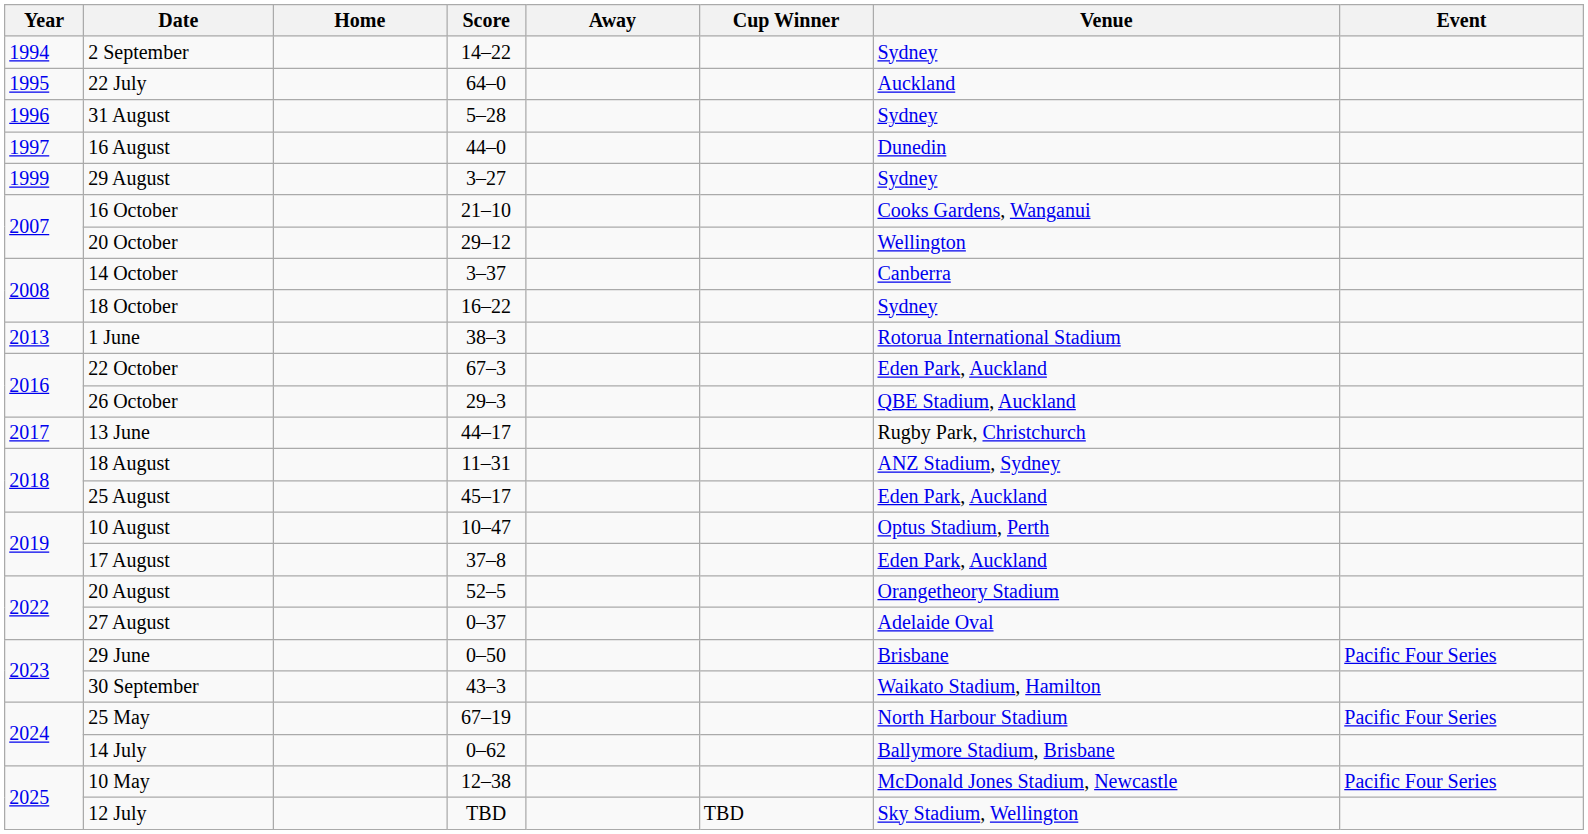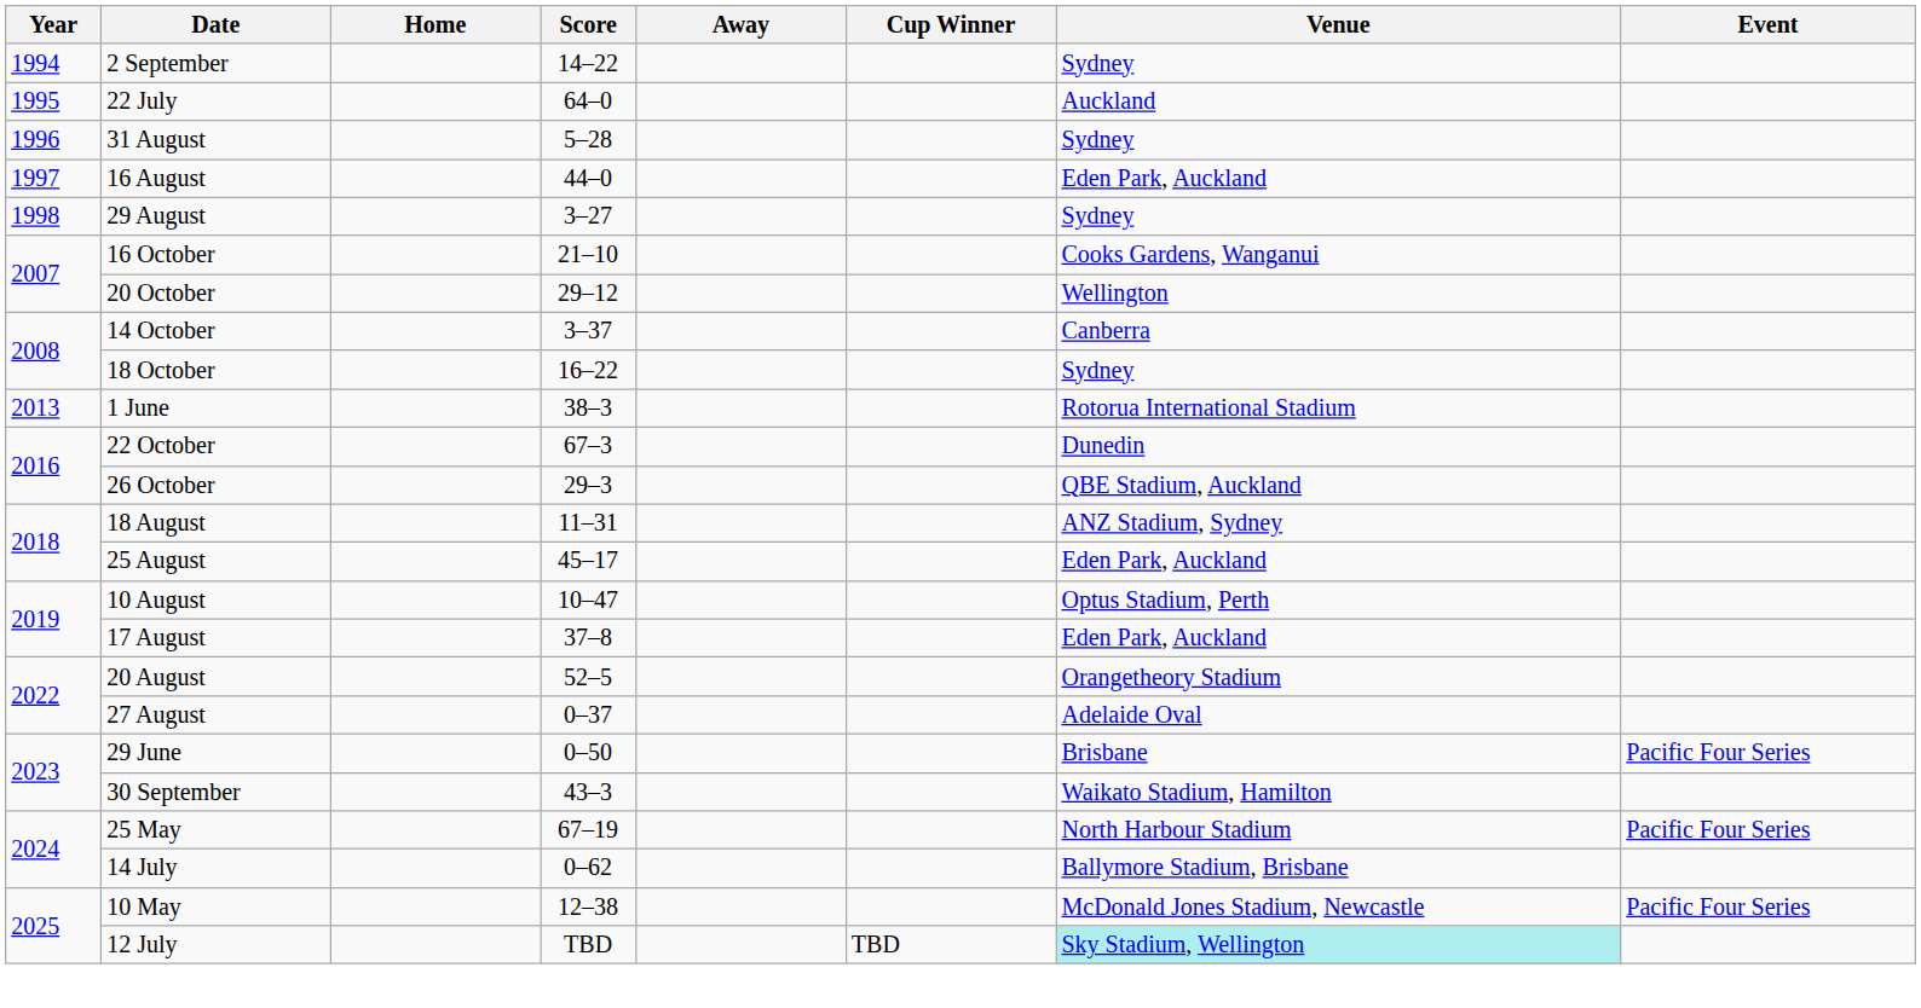16 August | Venue: Dunedin -> Eden Park, Auckland
29 August | Year: 1999 -> 1998
22 October | Venue: Eden Park, Auckland -> Dunedin
- row: 2017 | 13 June | 44–17 | Rugby Park, Christchurch
12 July | Venue: no background -> paleturquoise background
